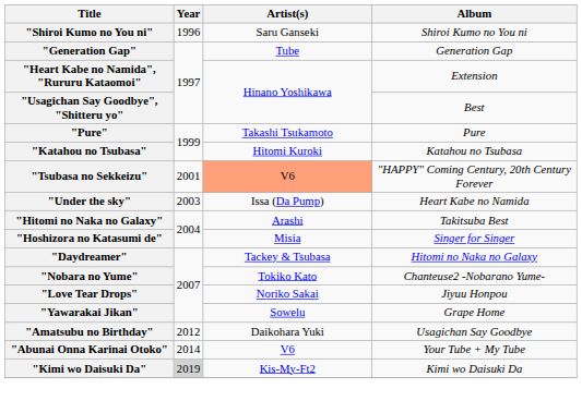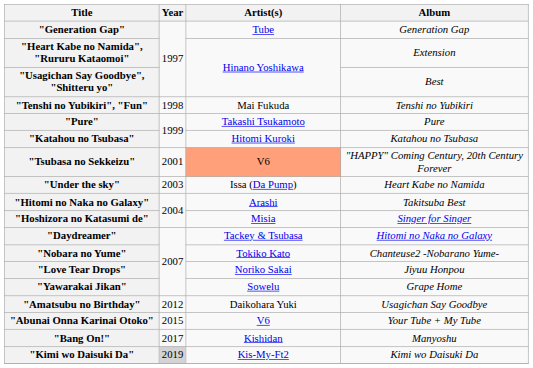- row: "Shiroi Kumo no You ni" | 1996 | Saru Ganseki | Shiroi Kumo no You ni
+ row: "Tenshi no Yubikiri", "Fun" | 1998 | Mai Fukuda | Tenshi no Yubikiri
"Abunai Onna Karinai Otoko" | Year: 2014 -> 2015
+ row: "Bang On!" | 2017 | Kishidan | Manyoshu
